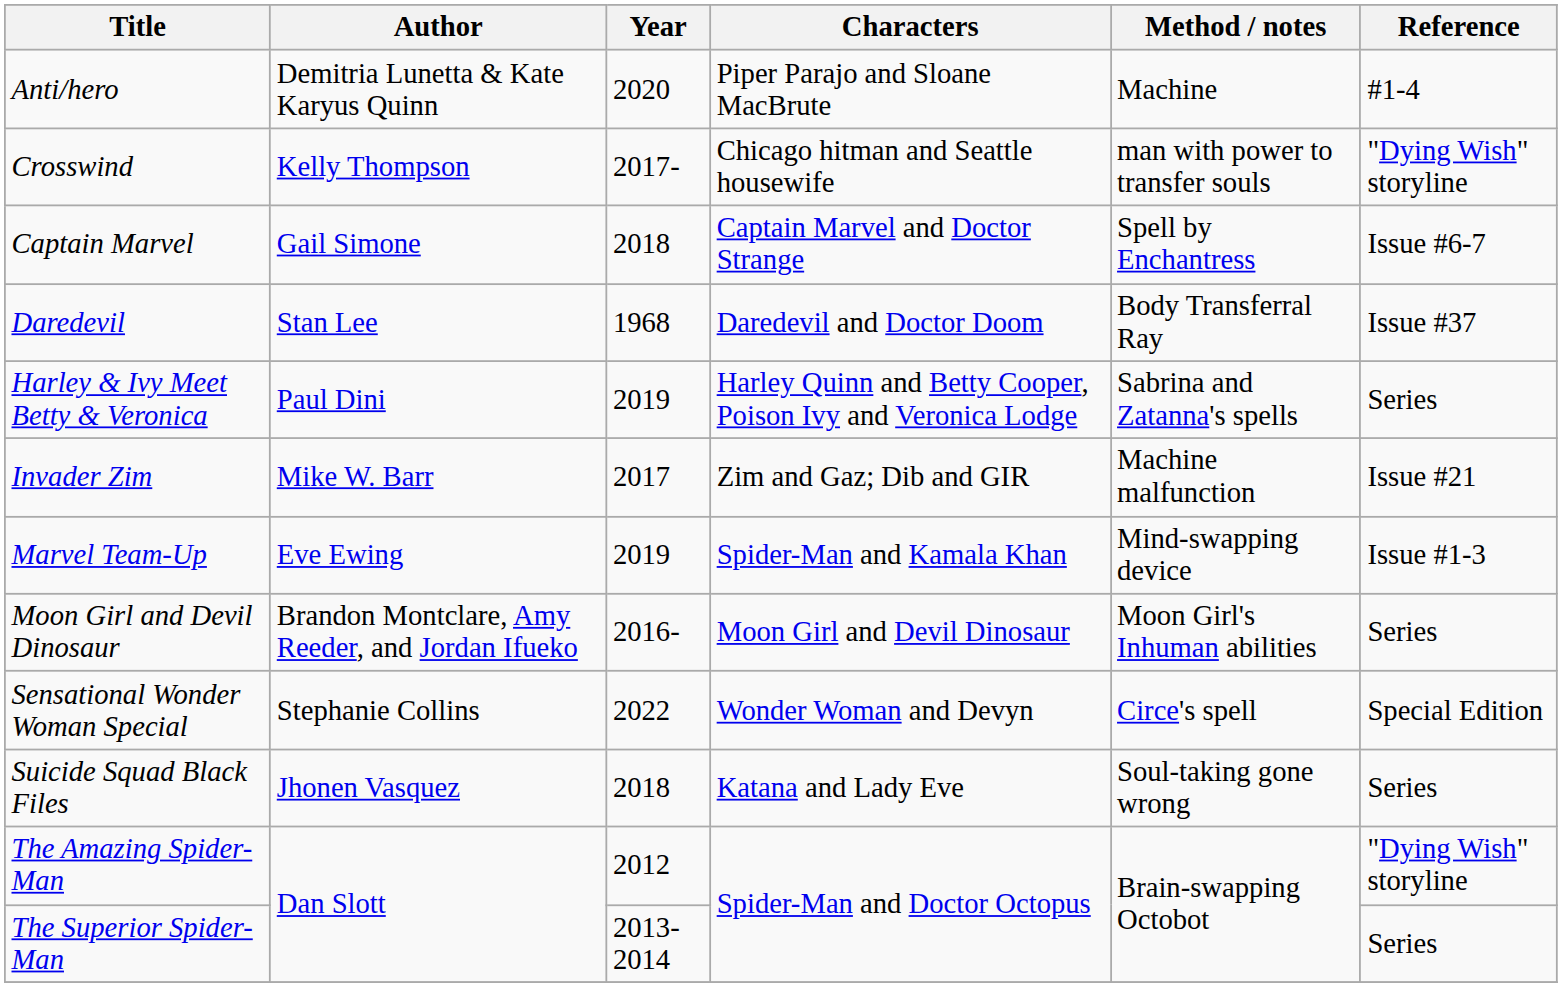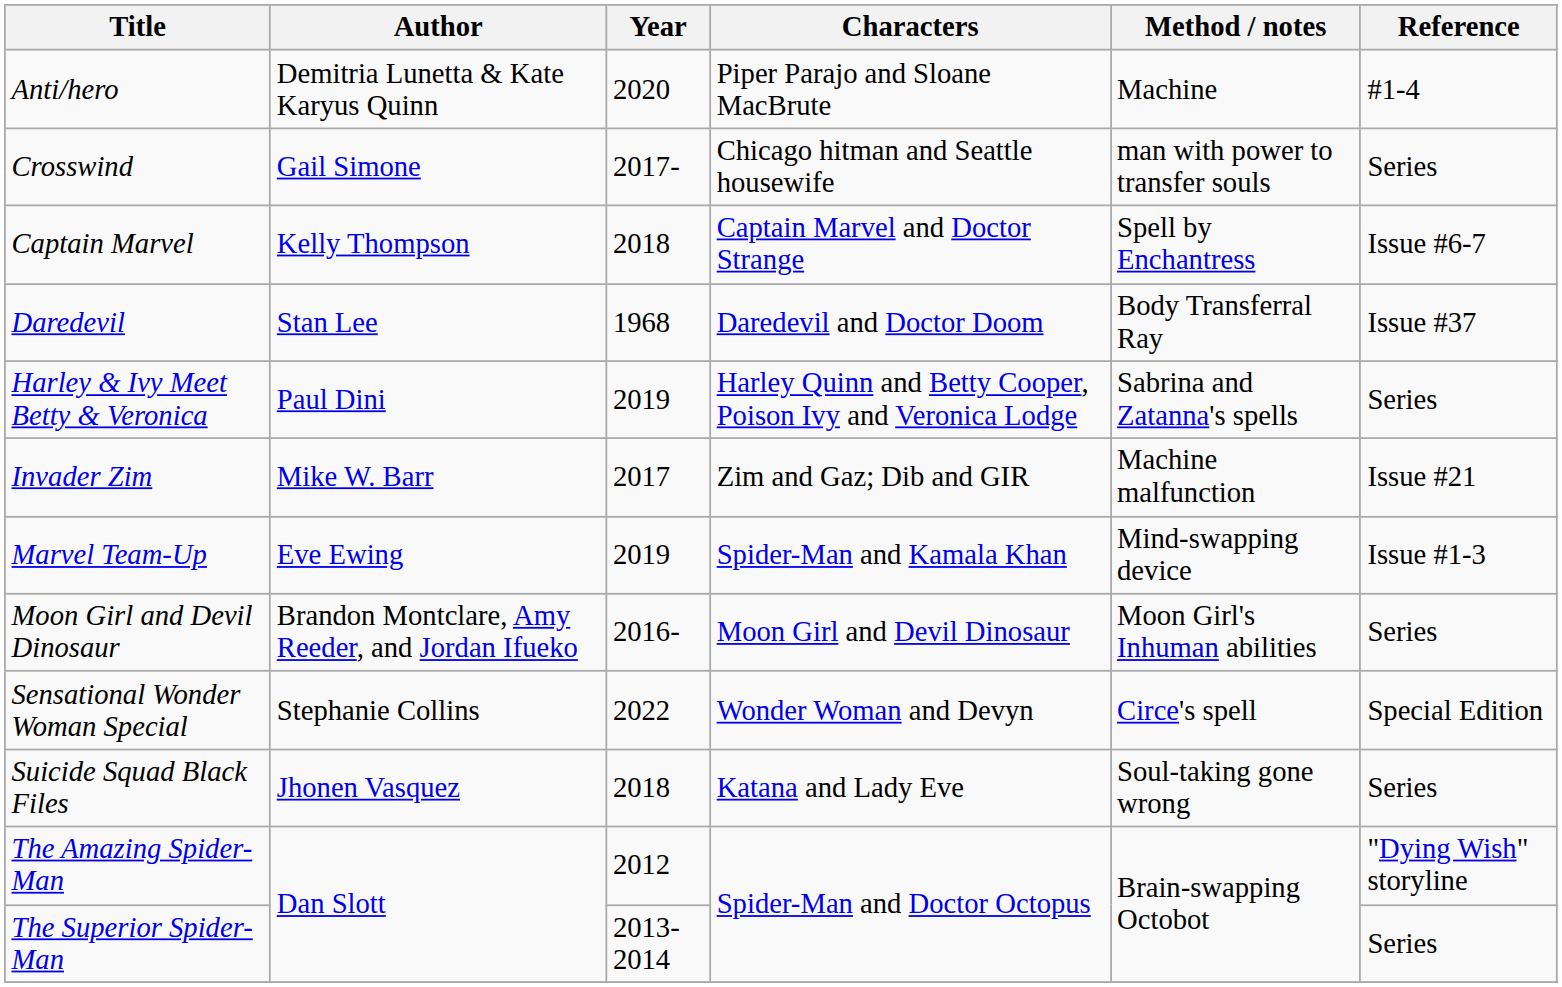Crosswind | Author: Kelly Thompson -> Gail Simone
Crosswind | Reference: "Dying Wish" storyline -> Series
Captain Marvel | Author: Gail Simone -> Kelly Thompson
